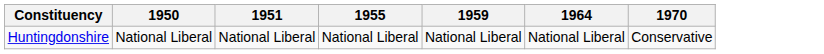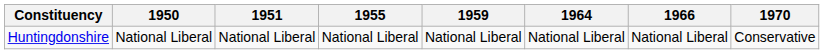+ column: 1966 | National Liberal
